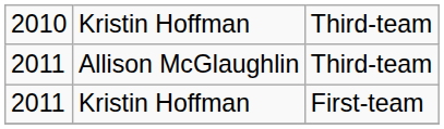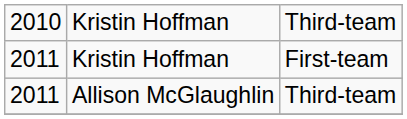rows swapped: Kristin Hoffman / First-team <-> Allison McGlaughlin
